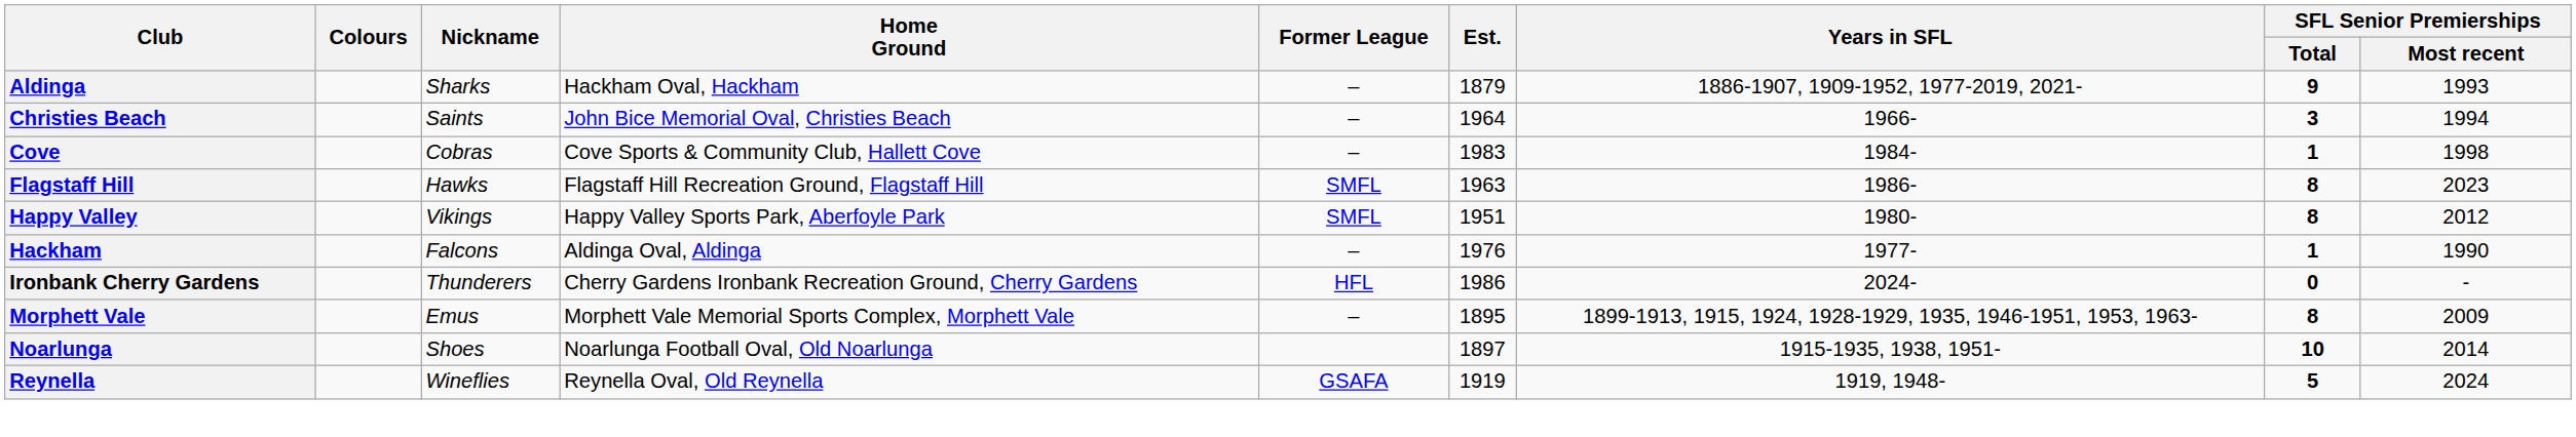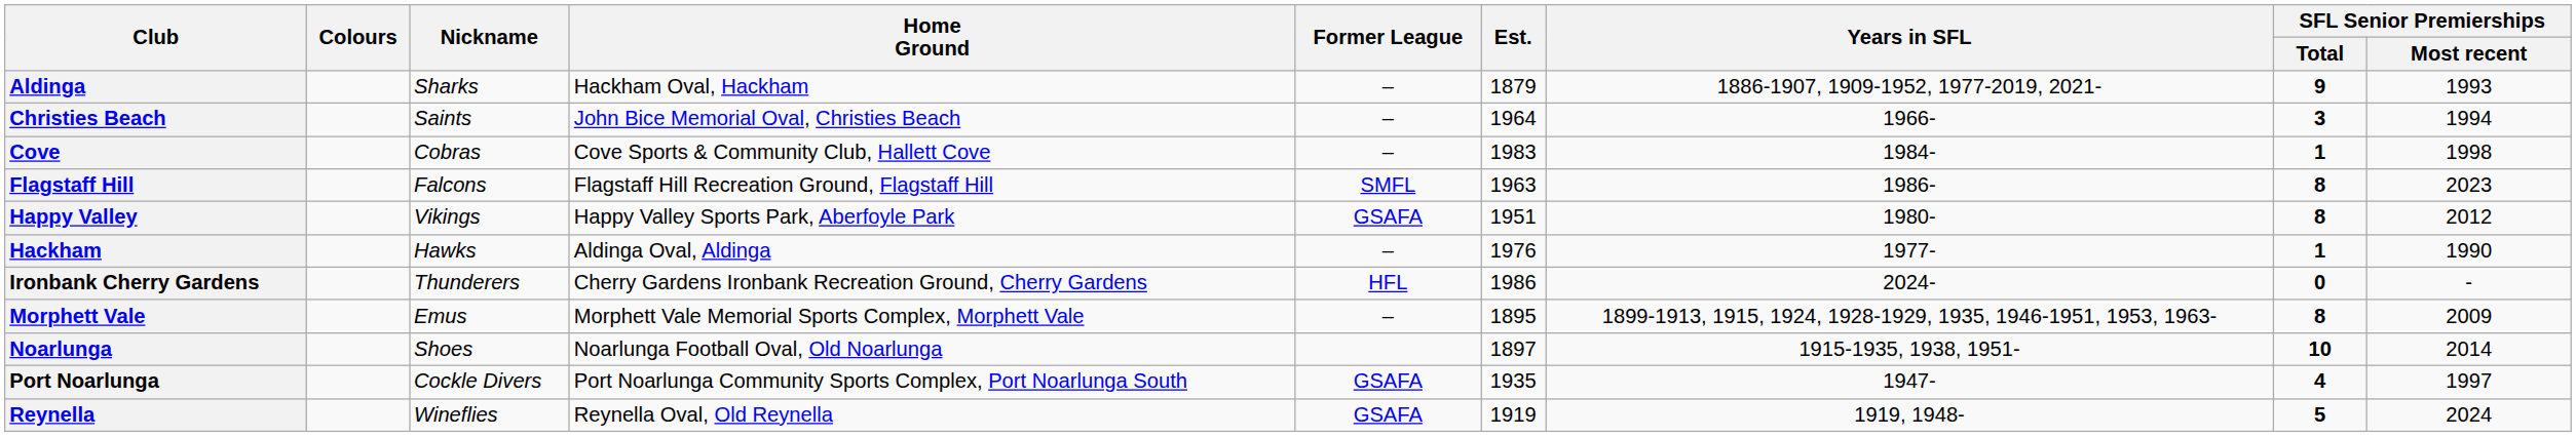Flagstaff Hill | Nickname: Hawks -> Falcons
Happy Valley | Former League: SMFL -> GSAFA
Hackham | Nickname: Falcons -> Hawks
+ row: Port Noarlunga | Cockle Divers | Port Noarlunga Community Sports Complex, Port Noarlunga South | GSAFA | 1935 | 1947- | 4 | 1997
